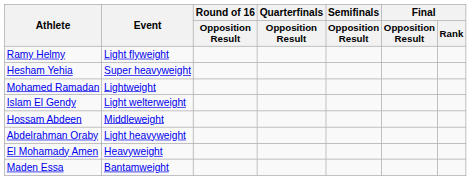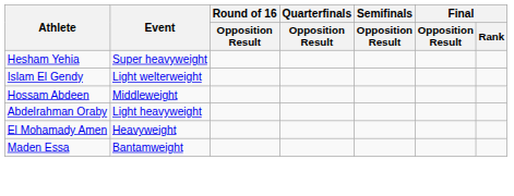- row: Ramy Helmy | Light flyweight
- row: Mohamed Ramadan | Lightweight
